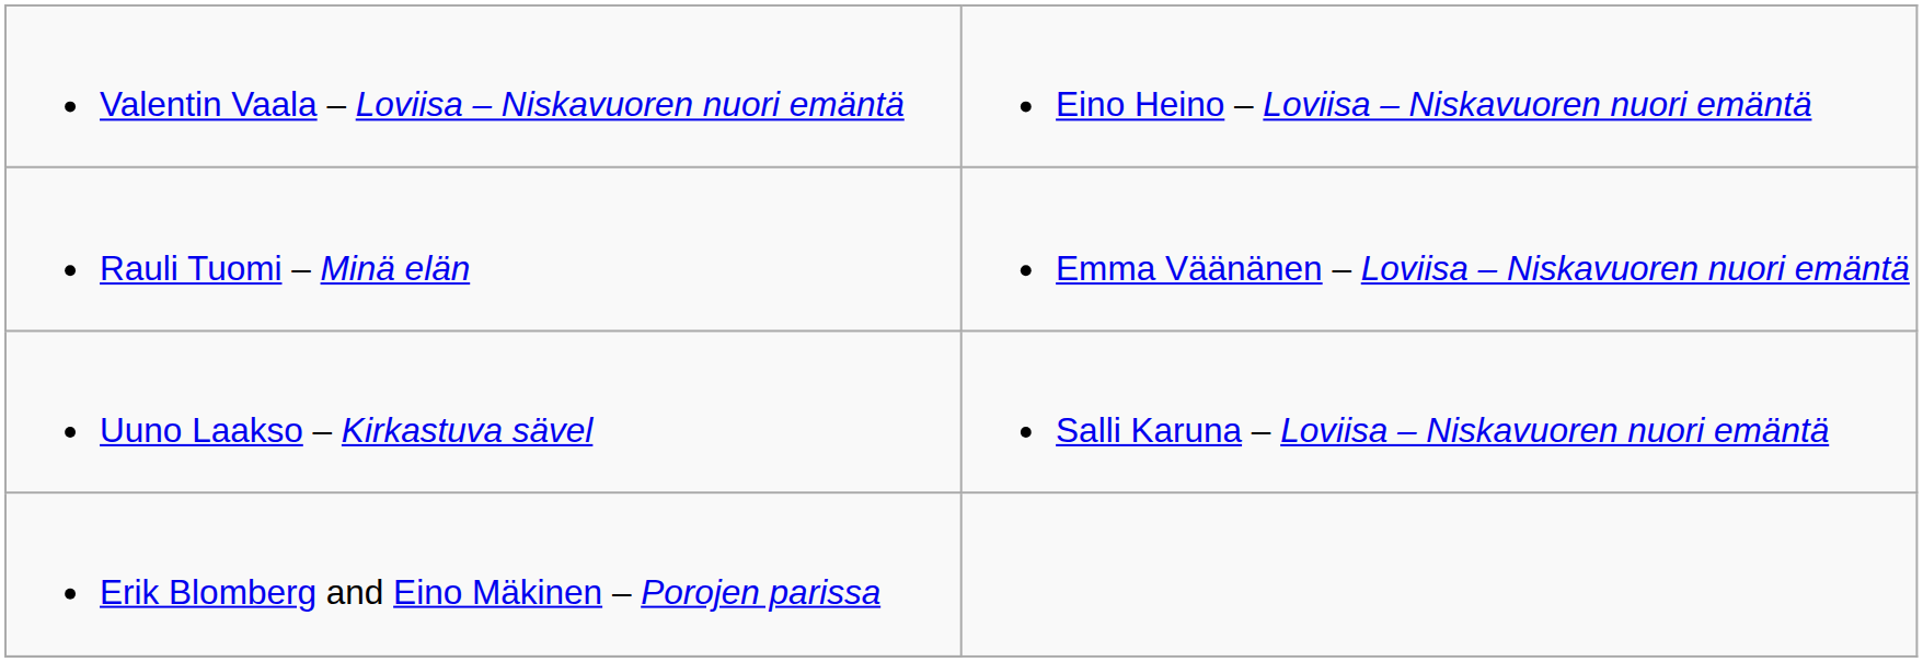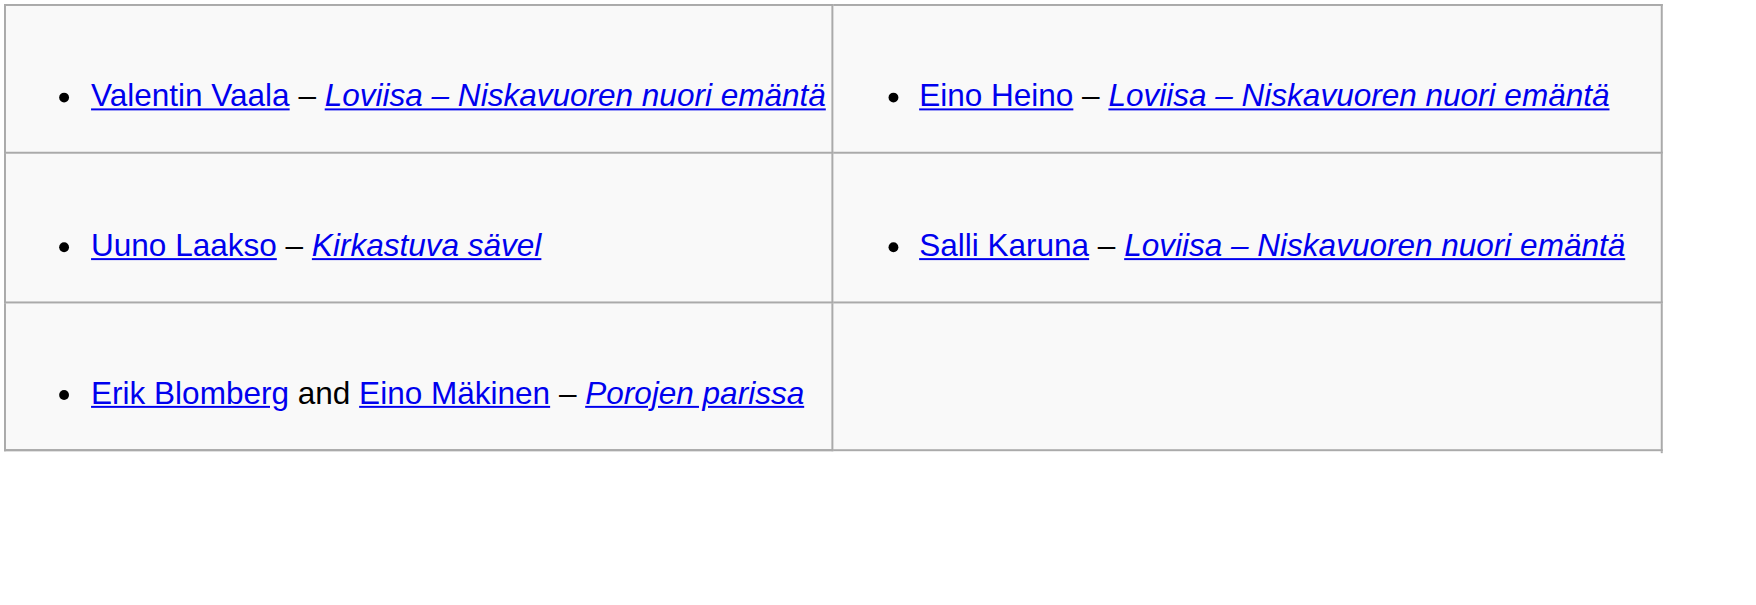- row: Rauli Tuomi – Minä elän | Emma Väänänen – Loviisa – Niskavuoren nuori emäntä
